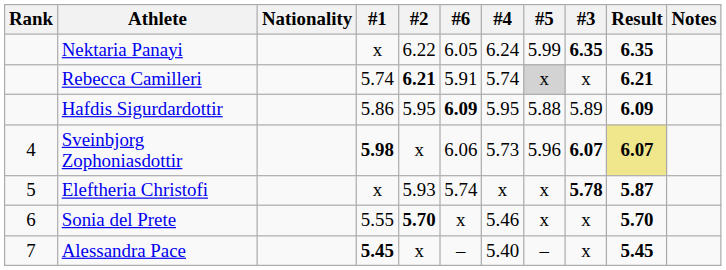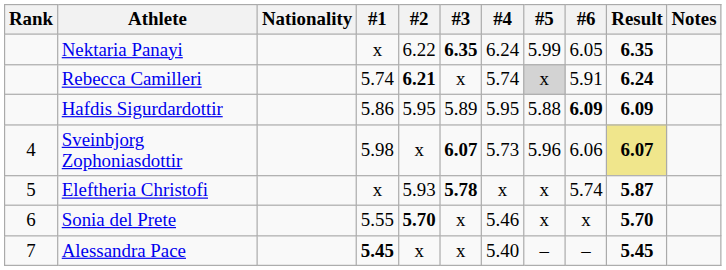columns swapped: #3 <-> #6
Rebecca Camilleri | Result: 6.21 -> 6.24
Sveinbjorg Zophoniasdottir | #1: bold -> normal
